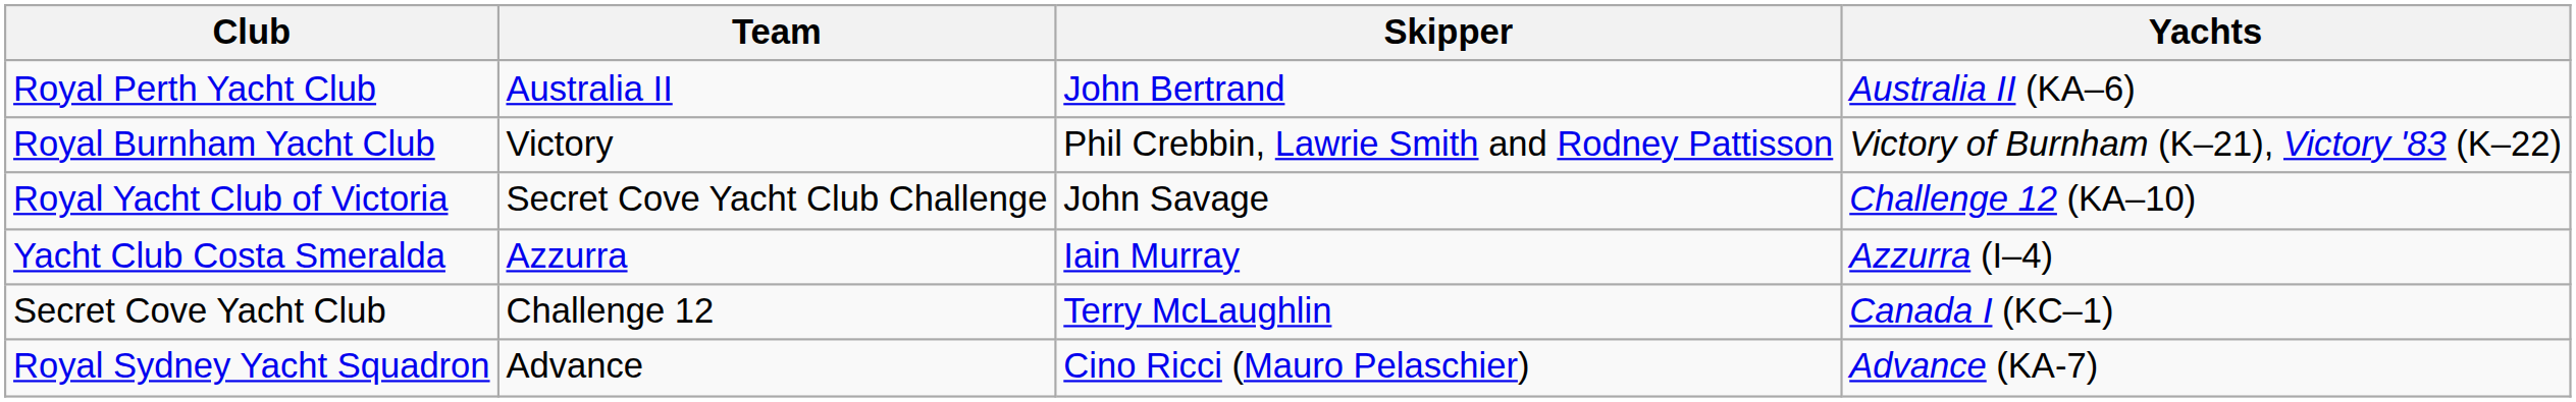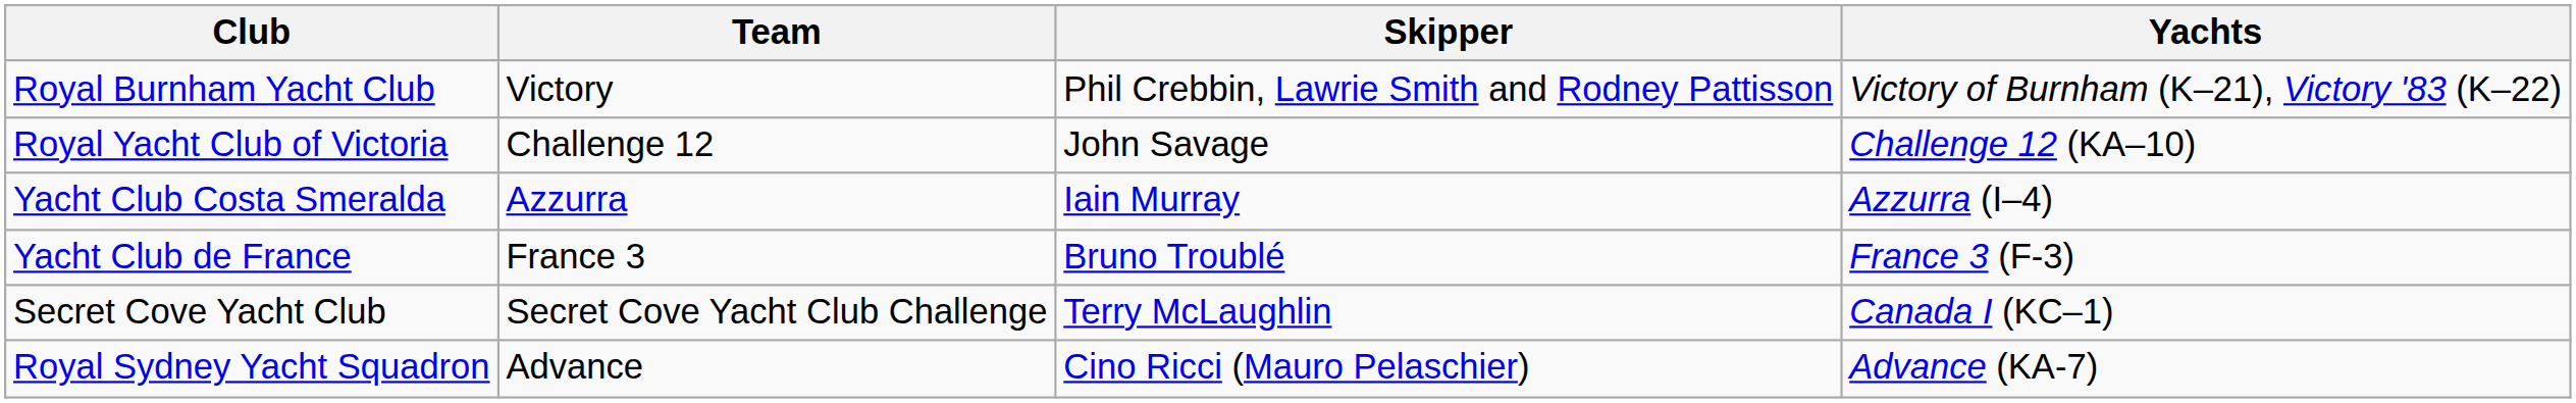- row: Royal Perth Yacht Club | Australia II | John Bertrand | Australia II (KA–6)
Royal Yacht Club of Victoria | Team: Secret Cove Yacht Club Challenge -> Challenge 12
+ row: Yacht Club de France | France 3 | Bruno Troublé | France 3 (F-3)
Secret Cove Yacht Club | Team: Challenge 12 -> Secret Cove Yacht Club Challenge
